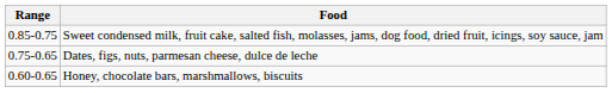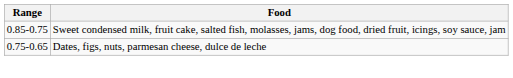- row: 0.60-0.65 | Honey, chocolate bars, marshmallows, biscuits
